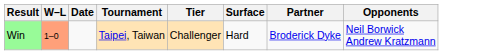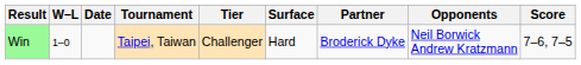+ column: Score | 7–6, 7–5
Win | W–L: lightsalmon background -> no background
